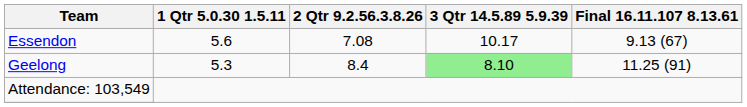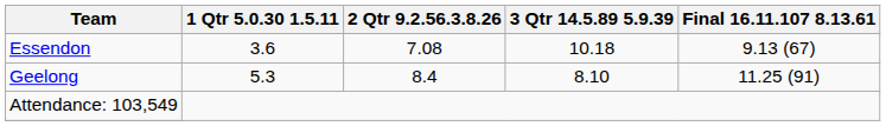Essendon | 1 Qtr 5.0.30 1.5.11: 5.6 -> 3.6
Essendon | 3 Qtr 14.5.89 5.9.39: 10.17 -> 10.18
Geelong | 3 Qtr 14.5.89 5.9.39: lightgreen background -> no background
